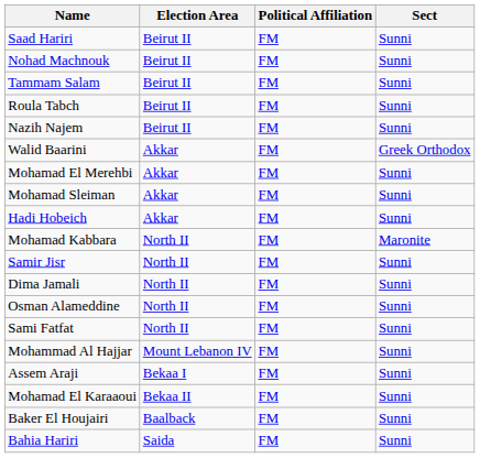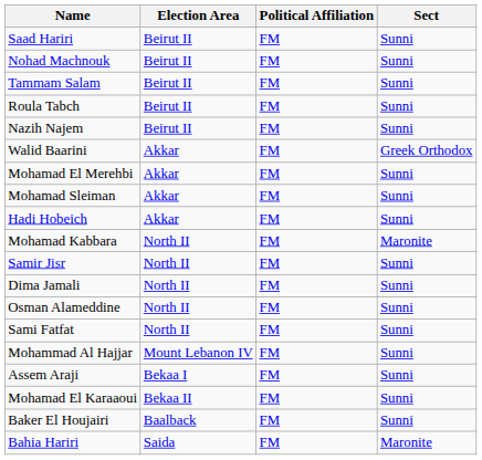Bahia Hariri | Sect: Sunni -> Maronite
